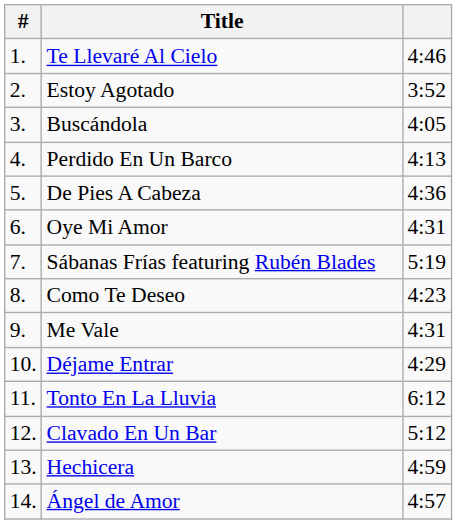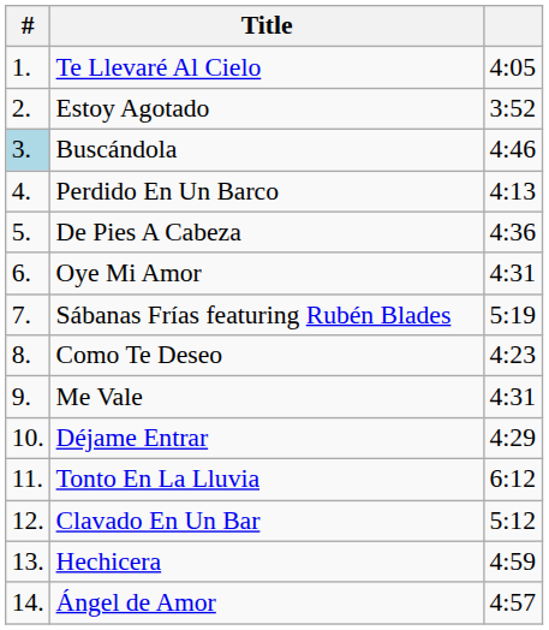Te Llevaré Al Cielo | column 3: 4:46 -> 4:05
Buscándola | #: no background -> lightblue background
Buscándola | column 3: 4:05 -> 4:46
